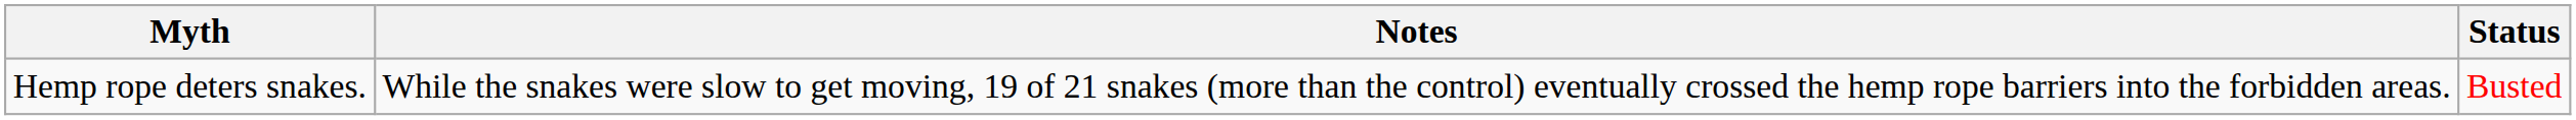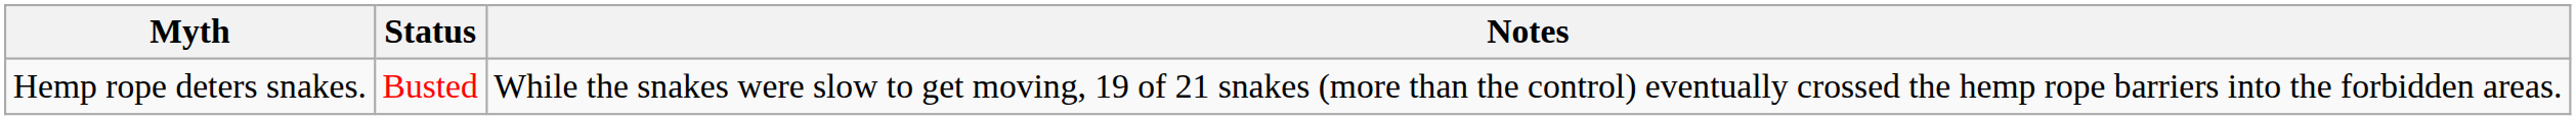columns swapped: Status <-> Notes
